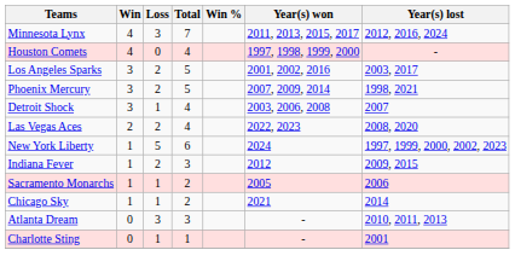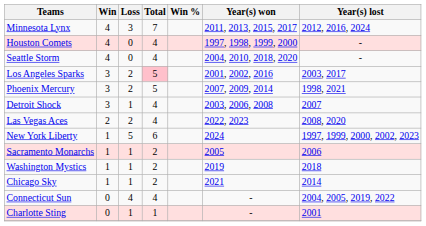+ row: Seattle Storm | 4 | 0 | 4 | 2004, 2010, 2018, 2020 | -
Los Angeles Sparks | Total: no background -> pink background
- row: Indiana Fever | 1 | 2 | 3 | 2012 | 2009, 2015
+ row: Washington Mystics | 1 | 1 | 2 | 2019 | 2018
+ row: Connecticut Sun | 0 | 4 | 4 | - | 2004, 2005, 2019, 2022
- row: Atlanta Dream | 0 | 3 | 3 | - | 2010, 2011, 2013
